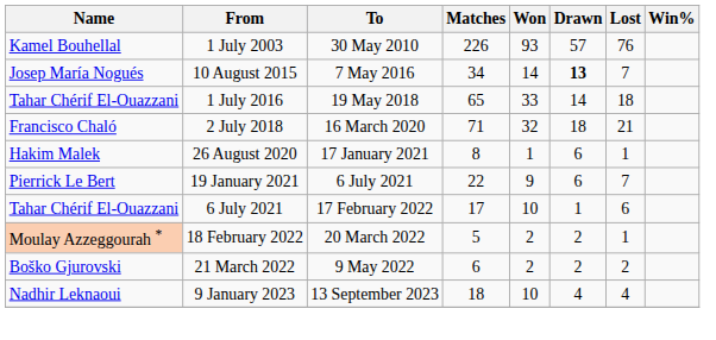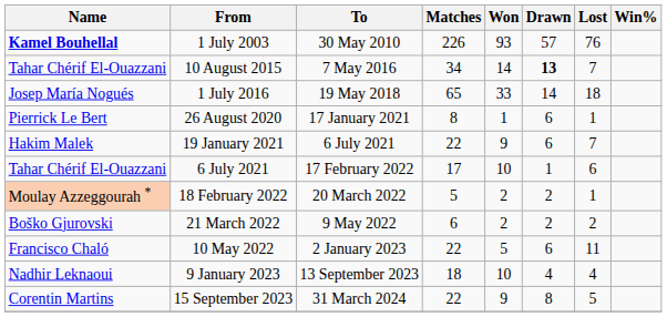1 July 2003 | Name: normal -> bold
10 August 2015 | Name: Josep María Nogués -> Tahar Chérif El-Ouazzani
1 July 2016 | Name: Tahar Chérif El-Ouazzani -> Josep María Nogués
- row: Francisco Chaló | 2 July 2018 | 16 March 2020 | 71 | 32 | 18 | 21
26 August 2020 | Name: Hakim Malek -> Pierrick Le Bert
19 January 2021 | Name: Pierrick Le Bert -> Hakim Malek
+ row: Francisco Chaló | 10 May 2022 | 2 January 2023 | 22 | 5 | 6 | 11
+ row: Corentin Martins | 15 September 2023 | 31 March 2024 | 22 | 9 | 8 | 5
